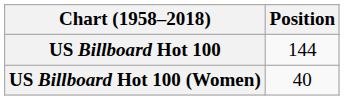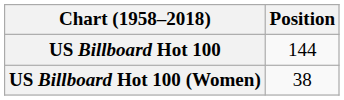US Billboard Hot 100 (Women) | Position: 40 -> 38
